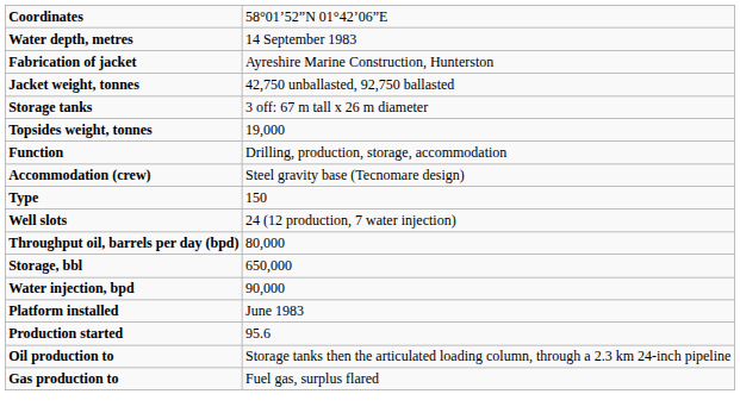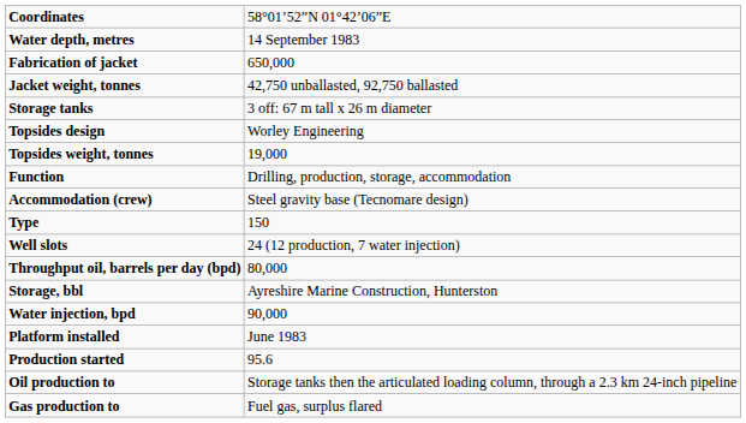Fabrication of jacket | column 2: Ayreshire Marine Construction, Hunterston -> 650,000
+ row: Topsides design | Worley Engineering
Storage, bbl | column 2: 650,000 -> Ayreshire Marine Construction, Hunterston
